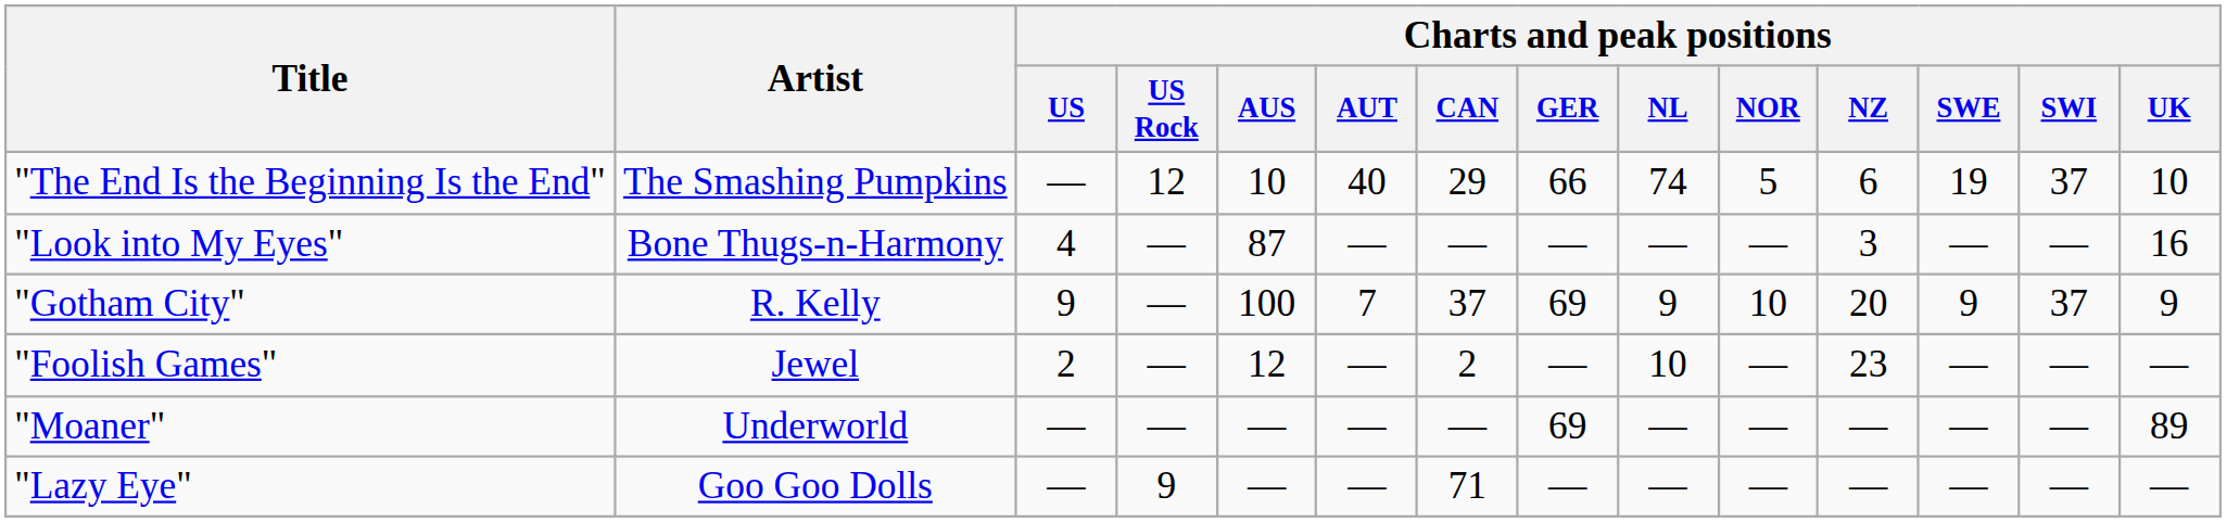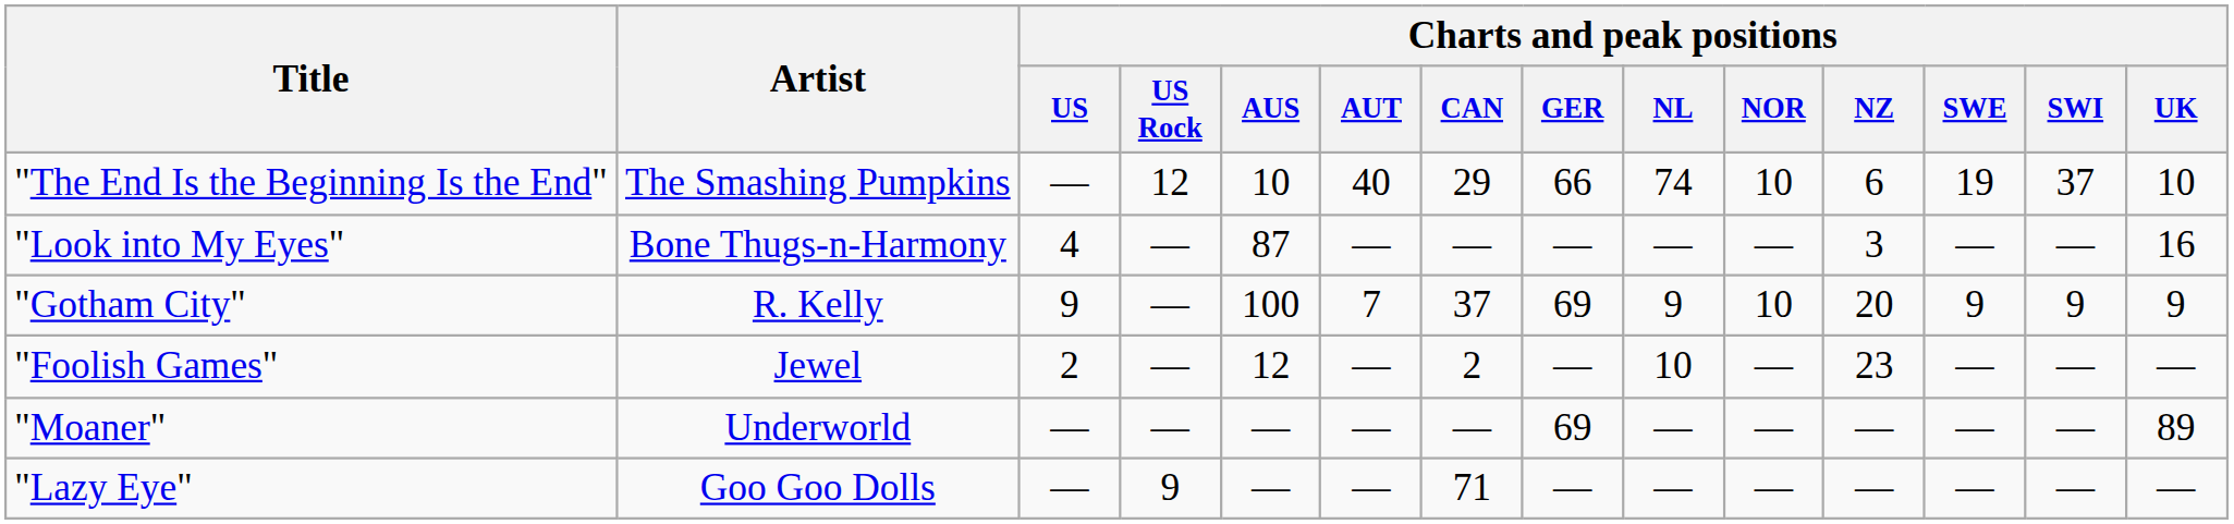"The End Is the Beginning Is the End" | Charts and peak positions / NOR: 5 -> 10
"Gotham City" | Charts and peak positions / SWI: 37 -> 9
